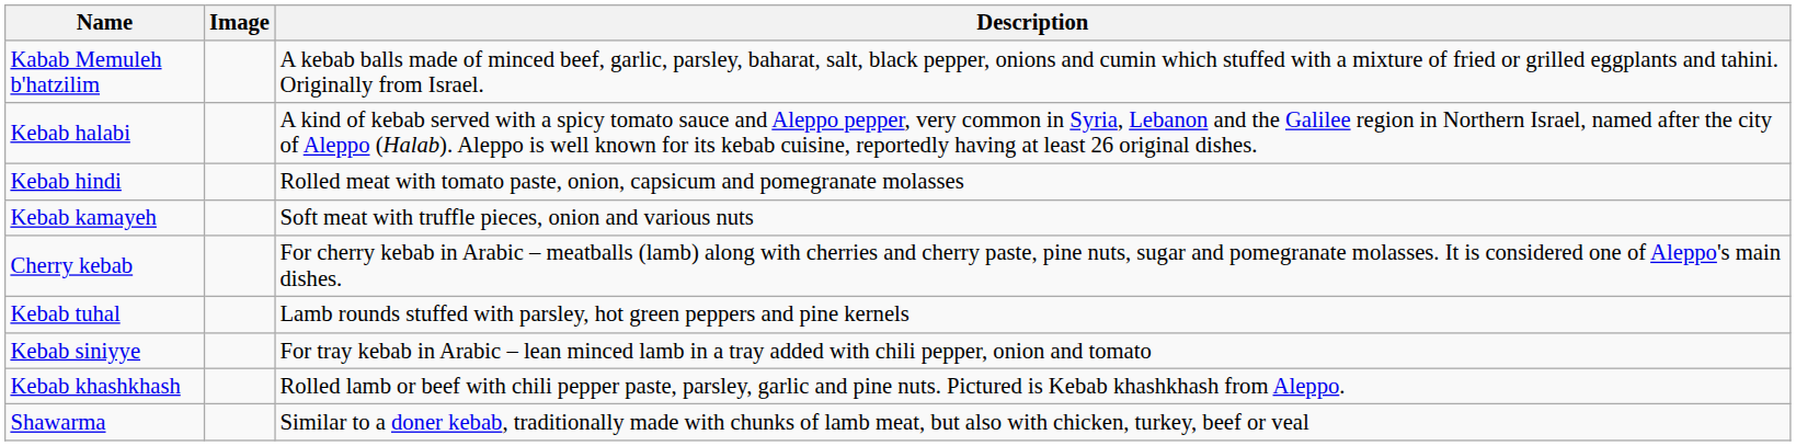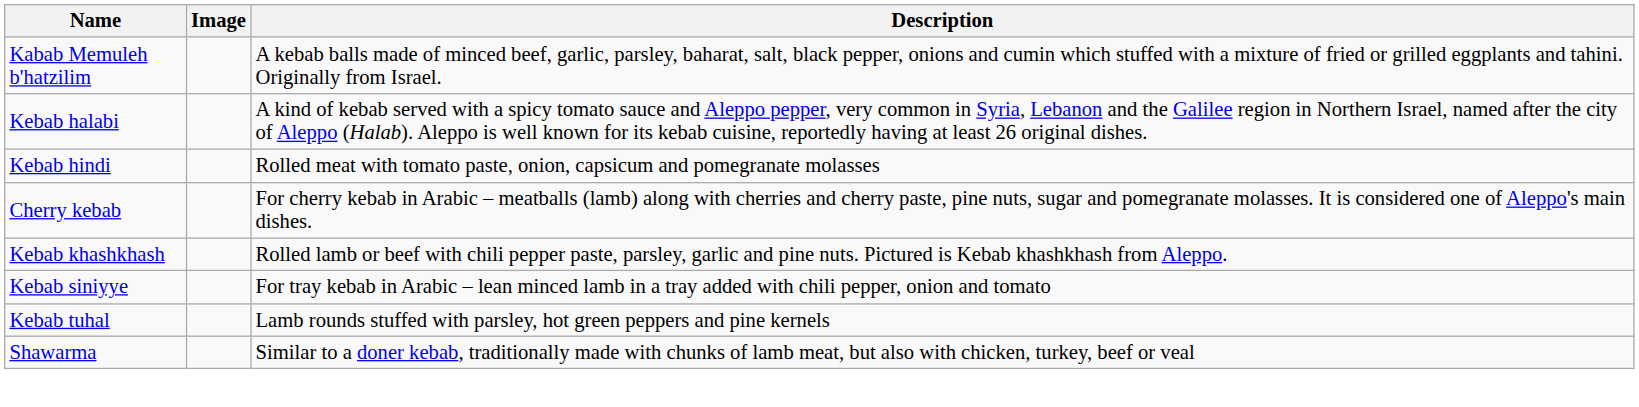- row: Kebab kamayeh | Soft meat with truffle pieces, onion and various nuts
rows swapped: Kebab khashkhash <-> Kebab tuhal
